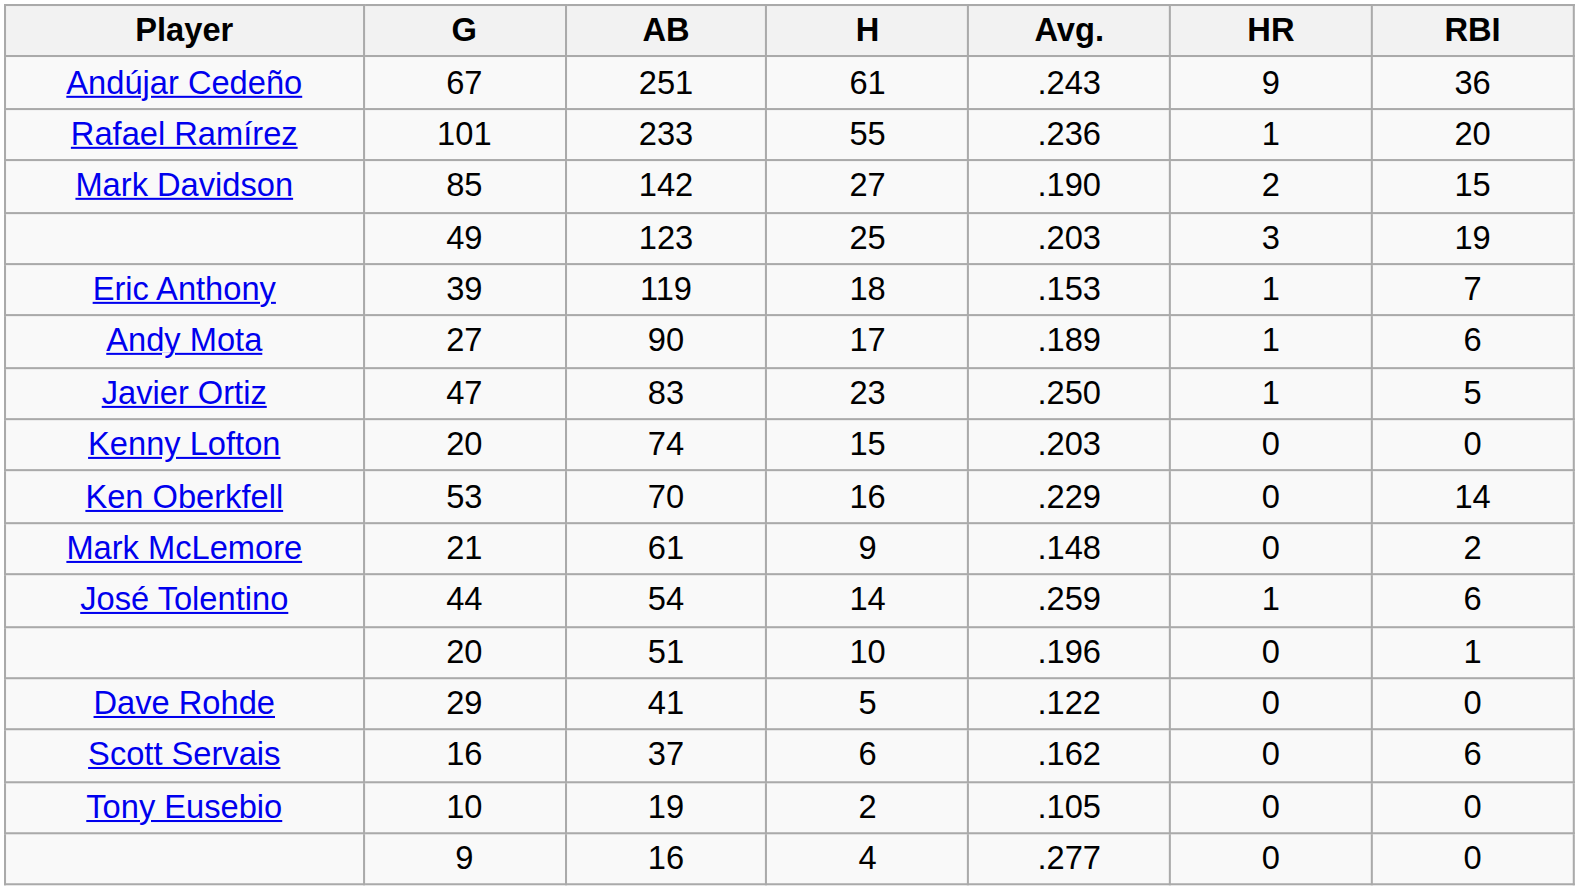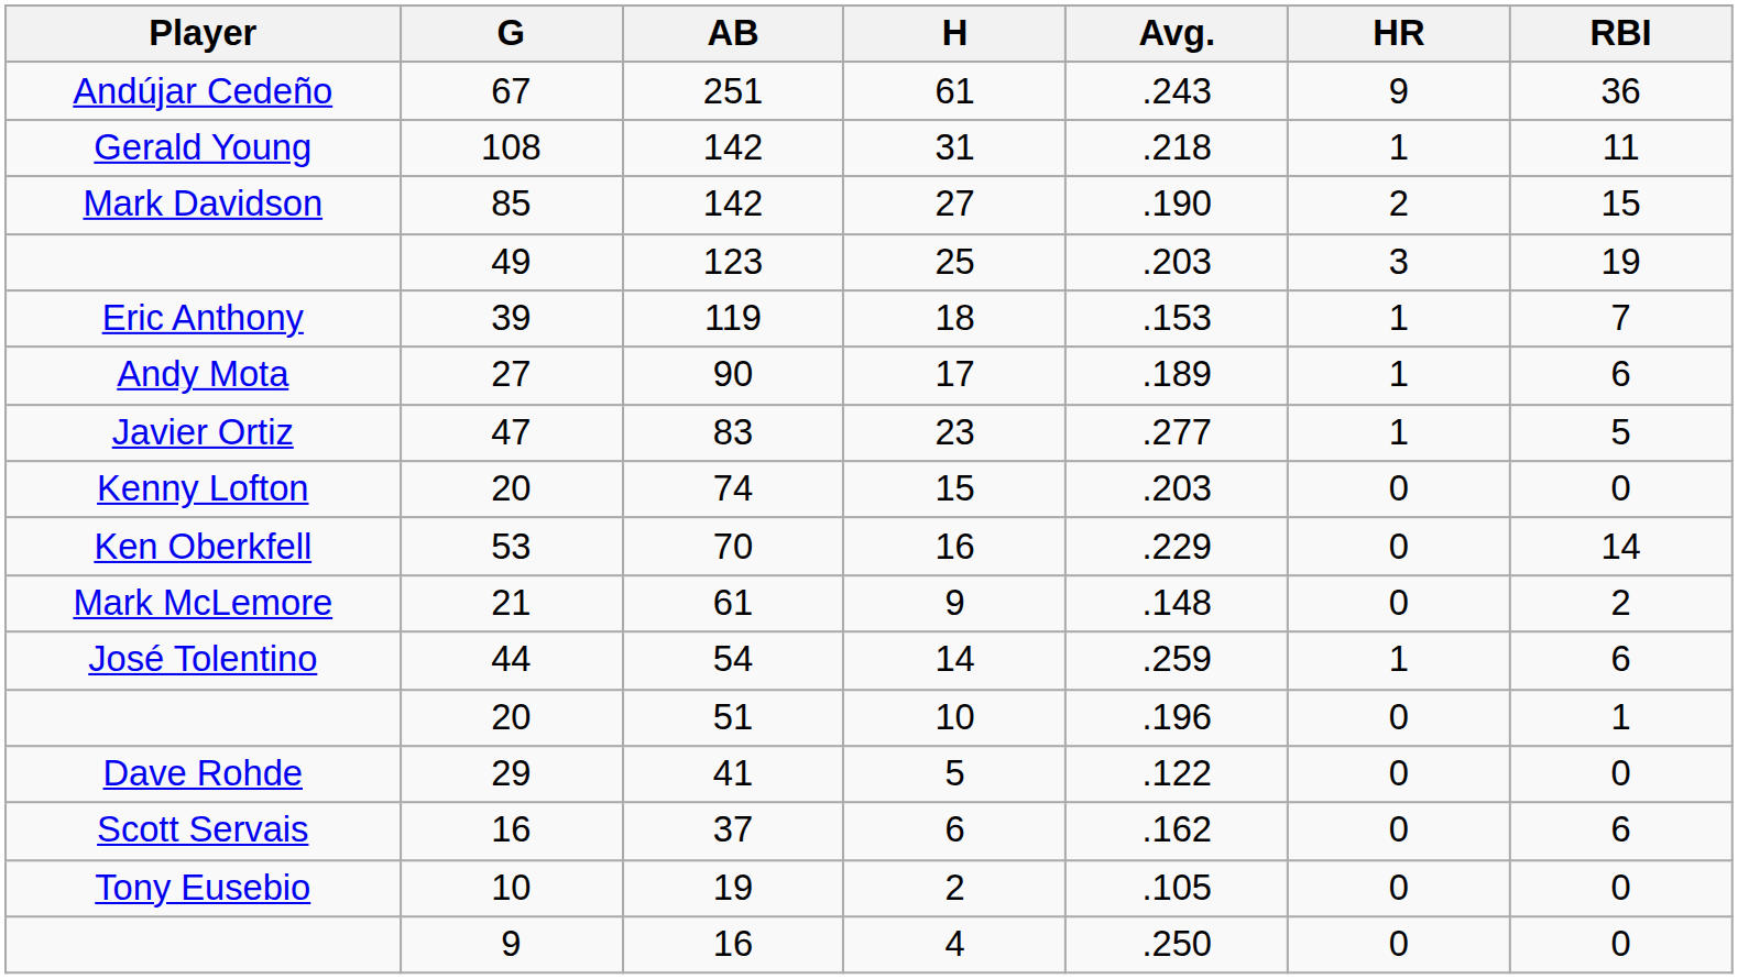- row: Rafael Ramírez | 101 | 233 | 55 | .236 | 1 | 20
+ row: Gerald Young | 108 | 142 | 31 | .218 | 1 | 11
23 | Avg.: .250 -> .277
4 | Avg.: .277 -> .250
